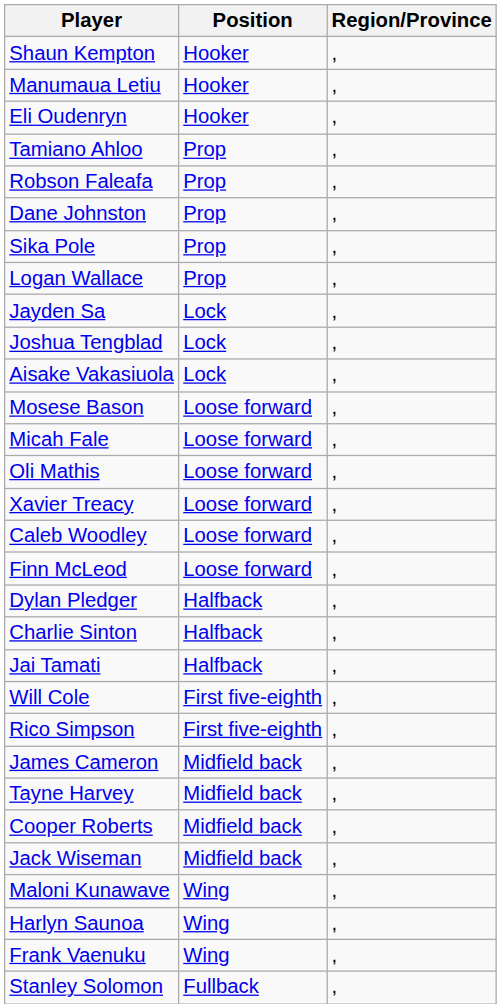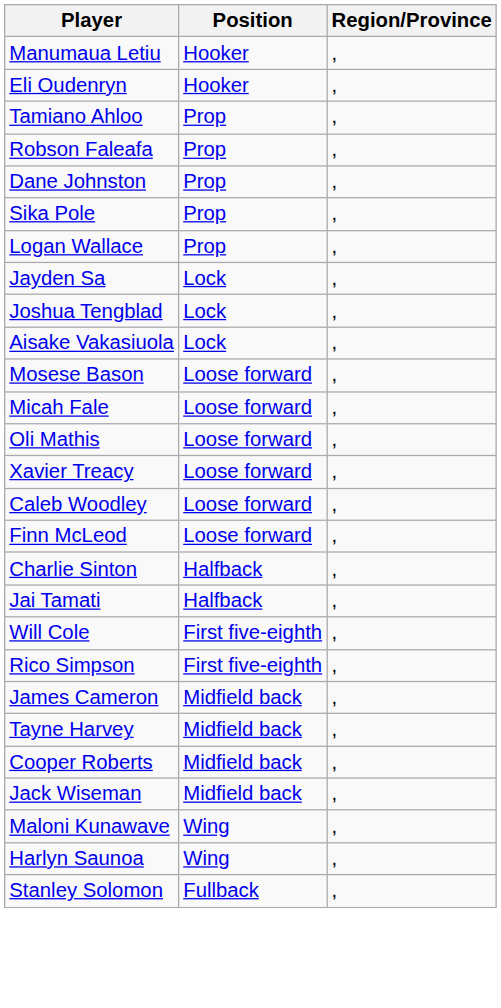- row: Shaun Kempton | Hooker | ,
- row: Dylan Pledger | Halfback | ,
- row: Frank Vaenuku | Wing | ,
